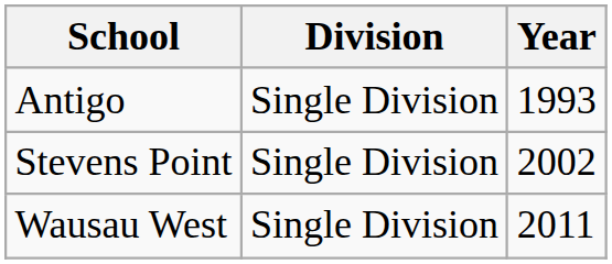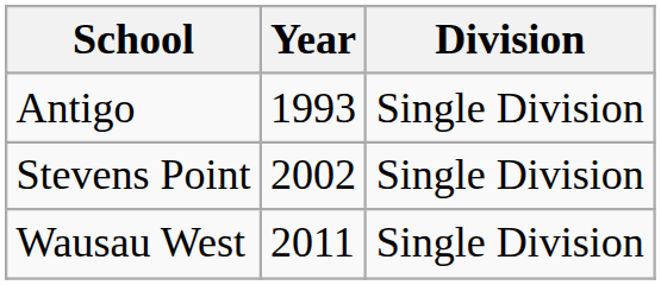columns swapped: Year <-> Division
